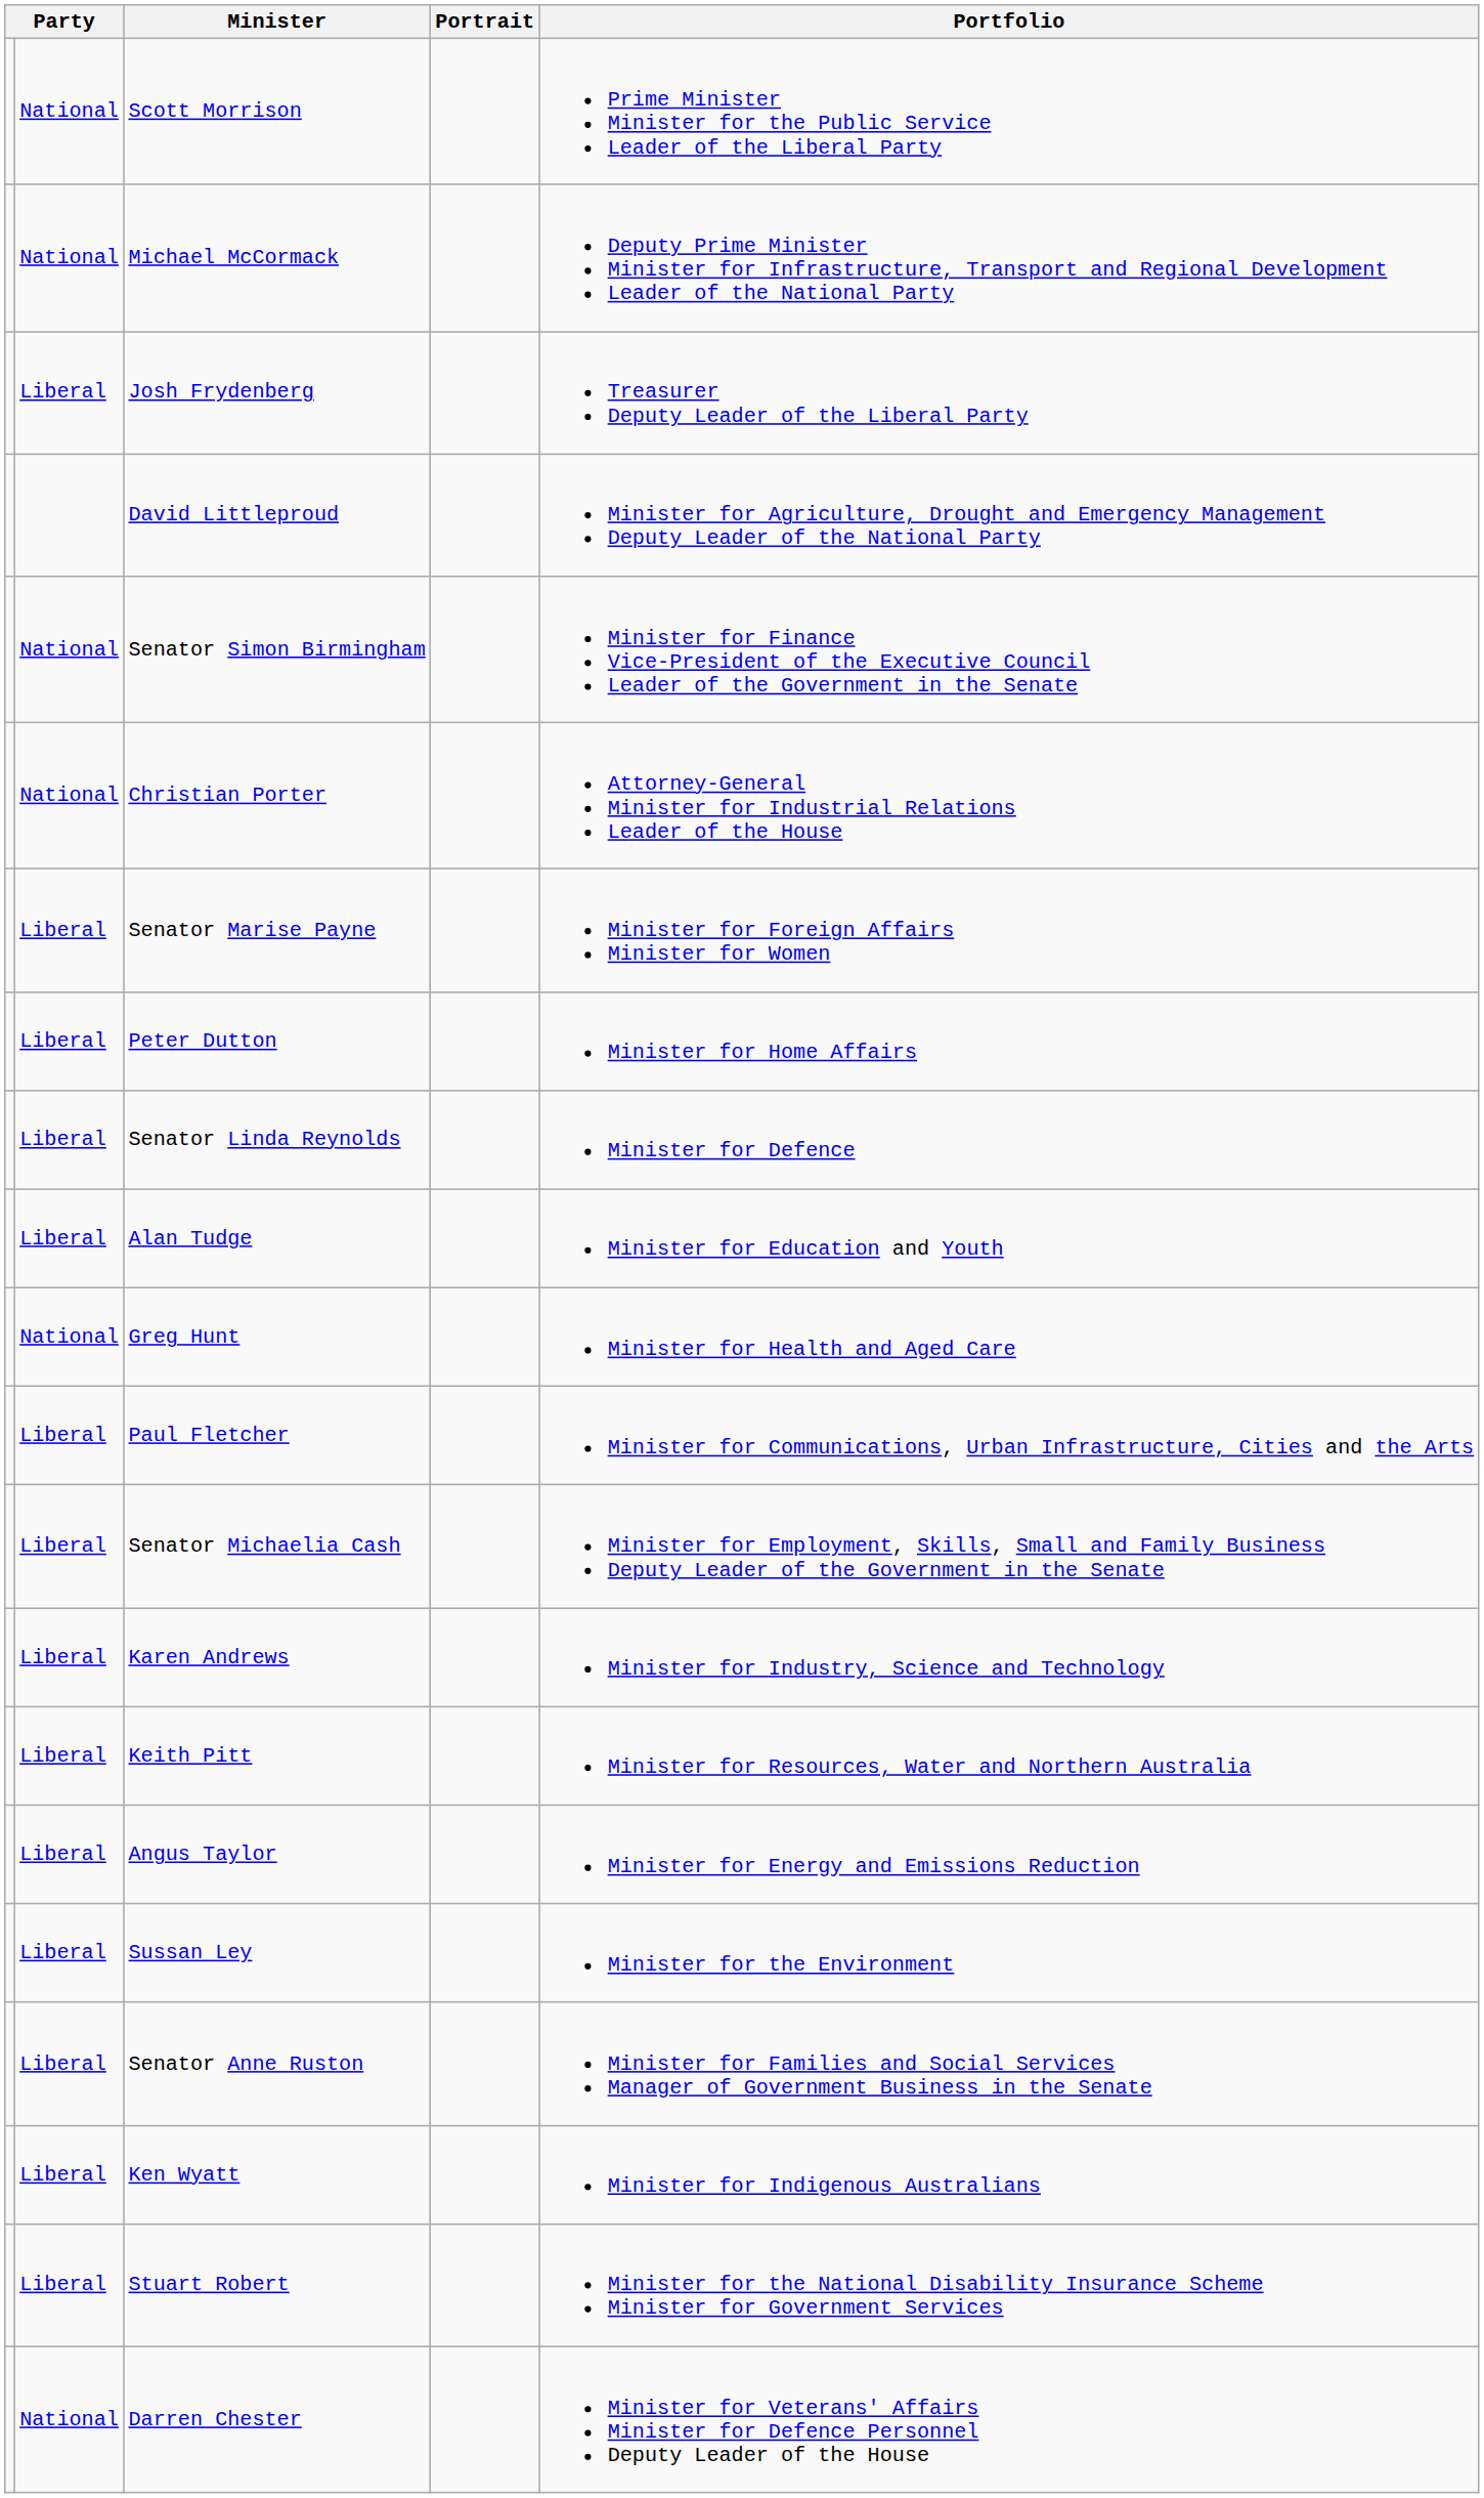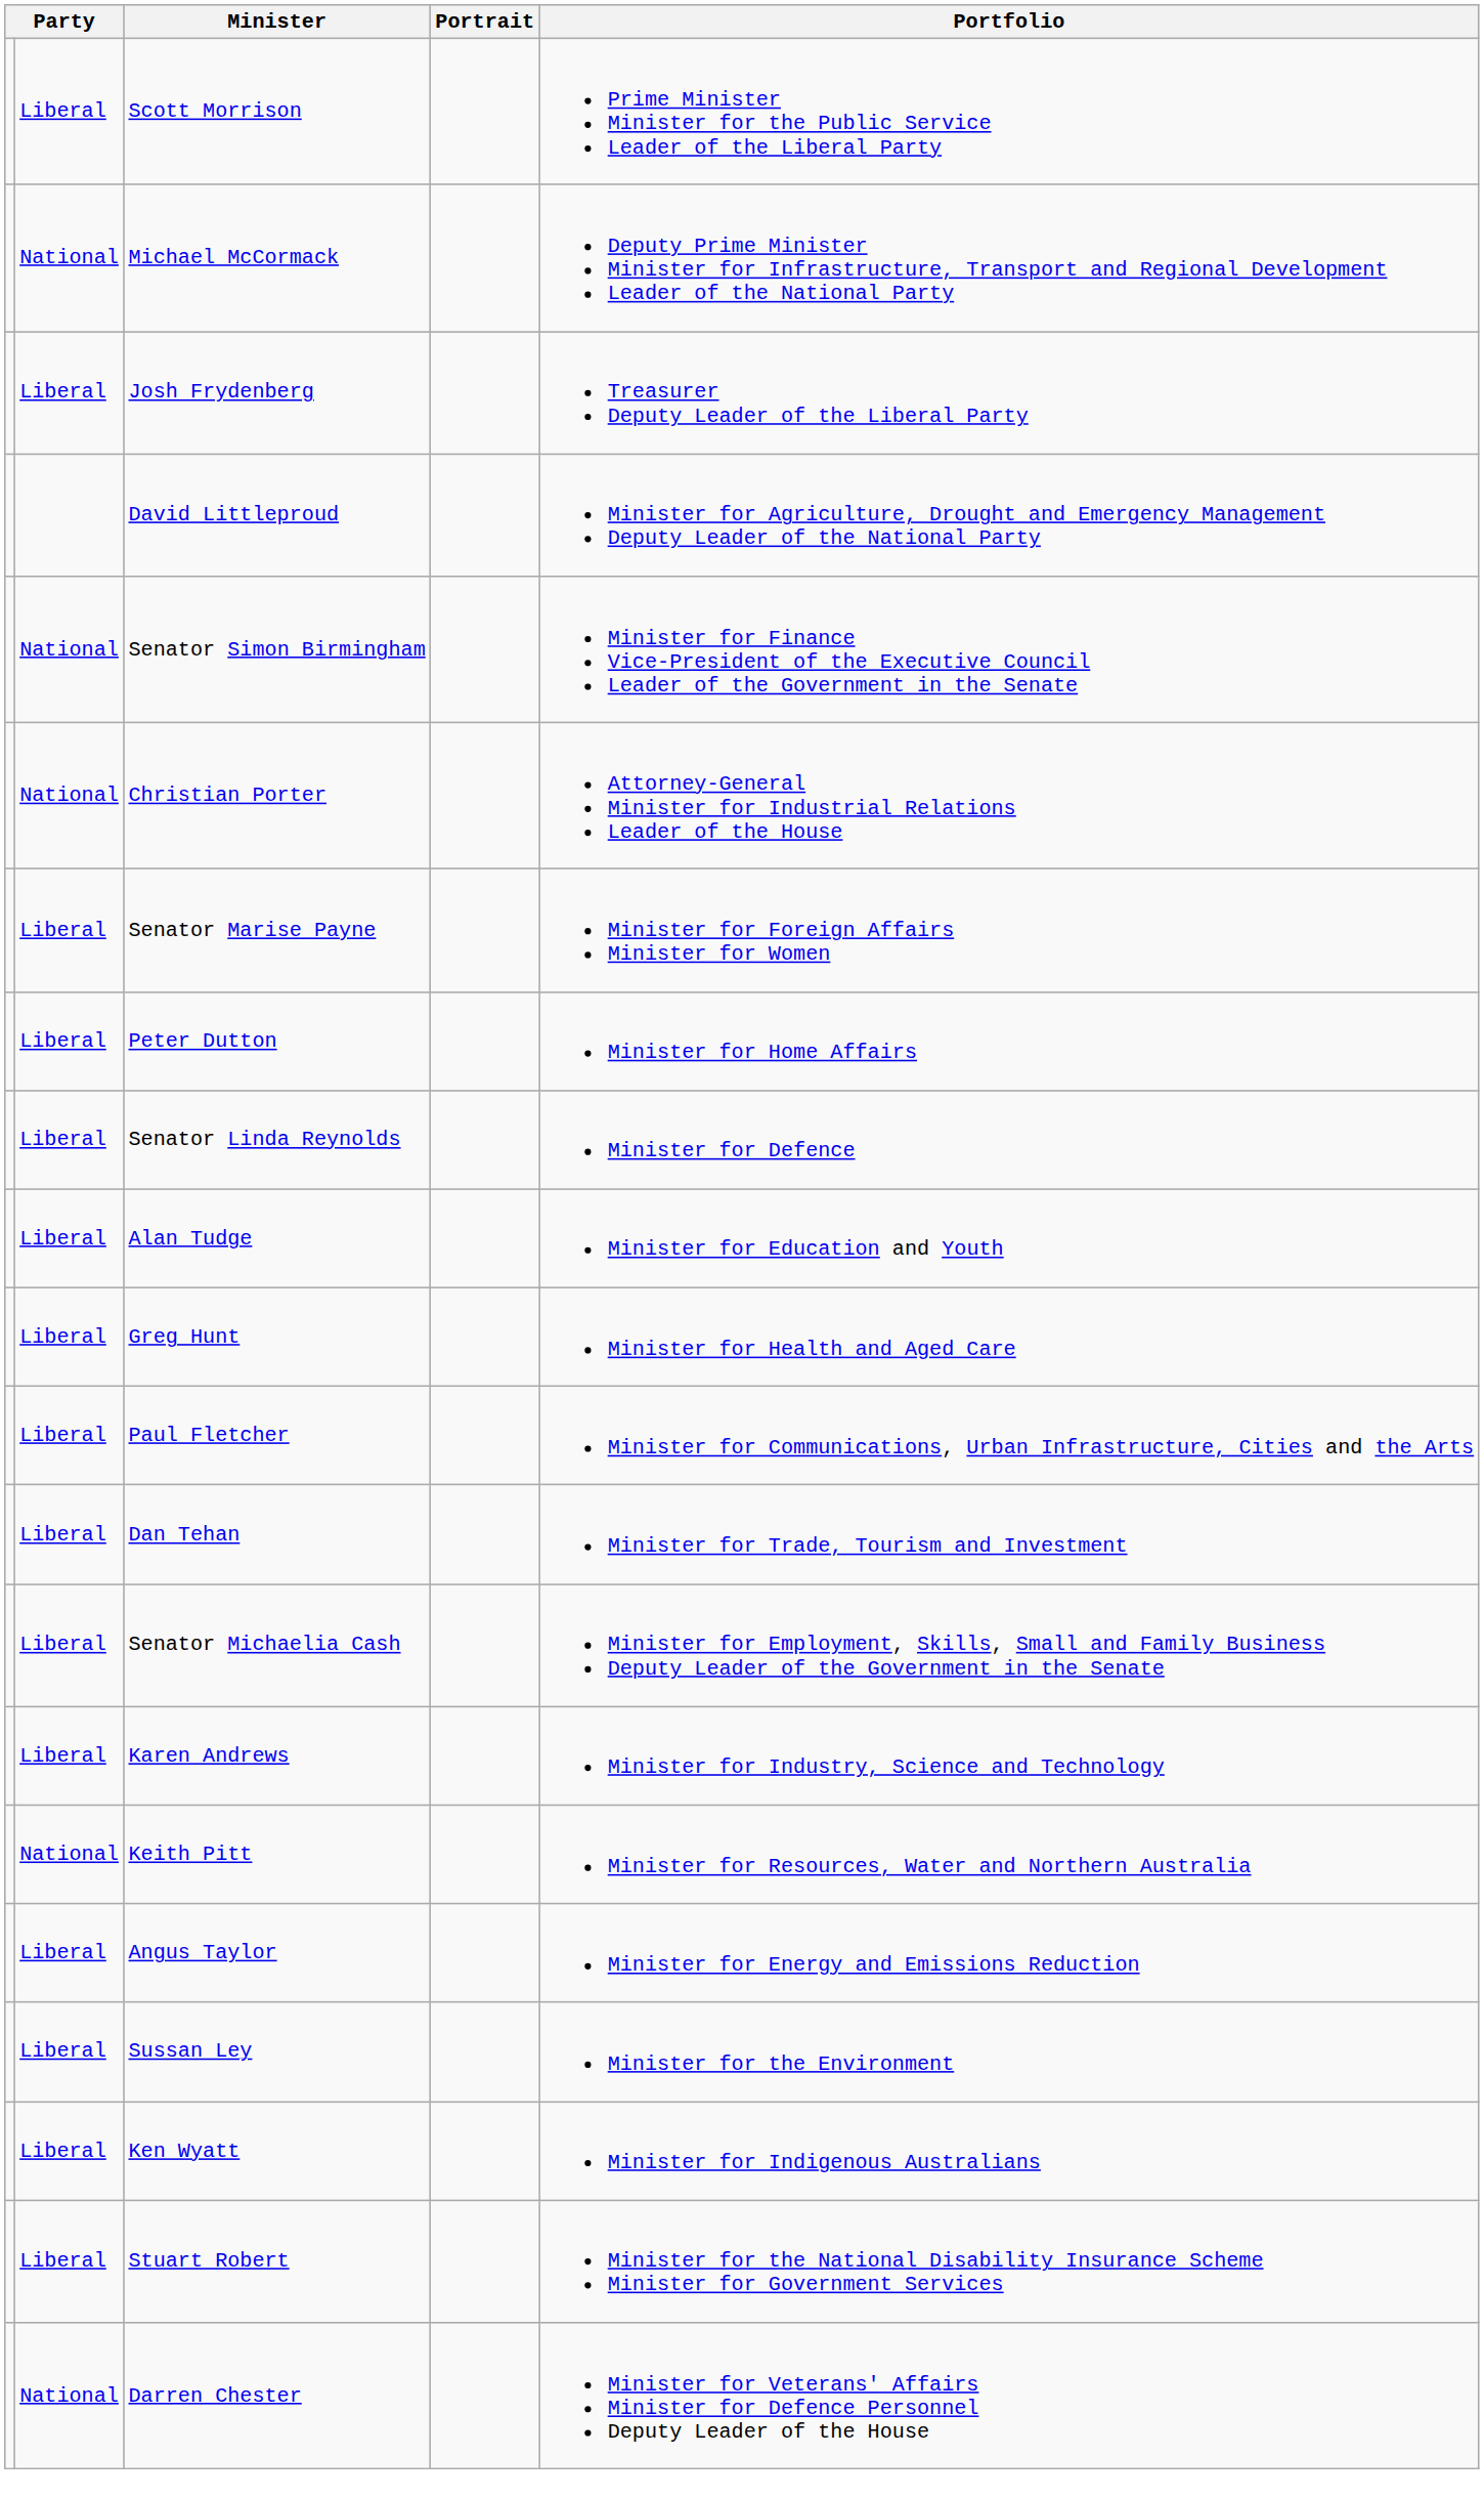Scott Morrison | column 2: National -> Liberal
Greg Hunt | column 2: National -> Liberal
+ row: Liberal | Dan Tehan | Minister for Trade, Tourism and Investment
Keith Pitt | column 2: Liberal -> National
- row: Liberal | Senator Anne Ruston | Minister for Families and Social Services Manager of Government Business in the Senate
